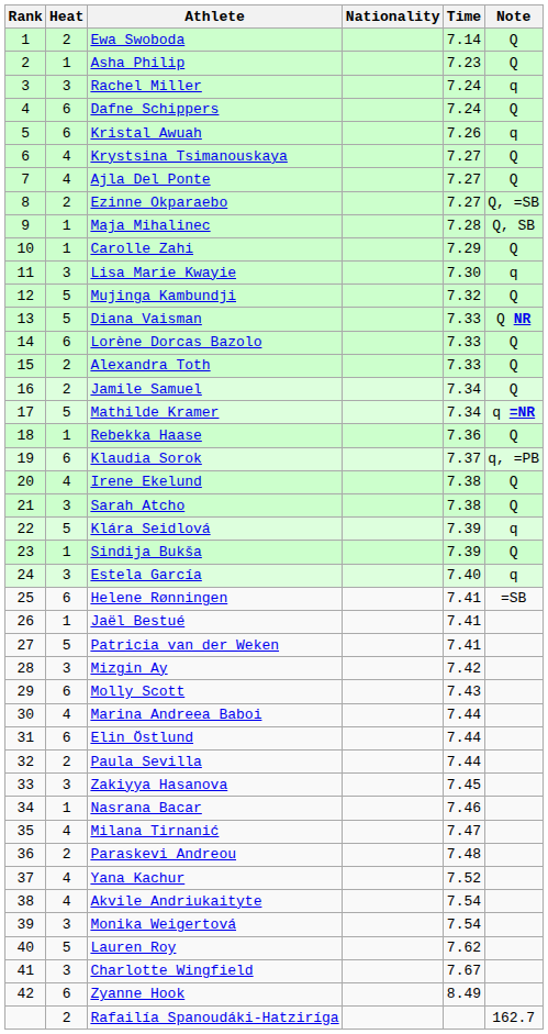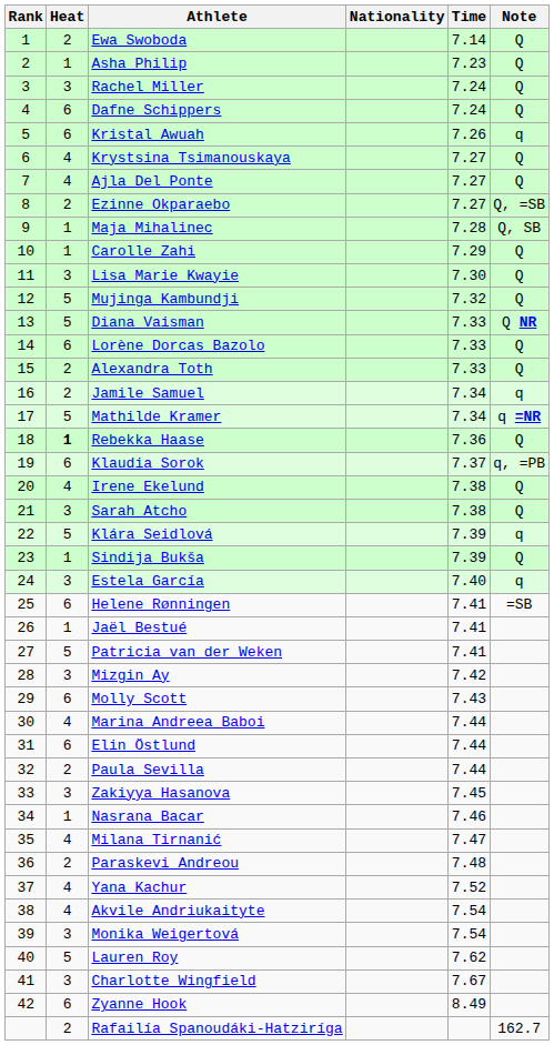Rachel Miller | Note: q -> Q
Lisa Marie Kwayie | Note: q -> Q
Jamile Samuel | Note: Q -> q
Rebekka Haase | Heat: normal -> bold
